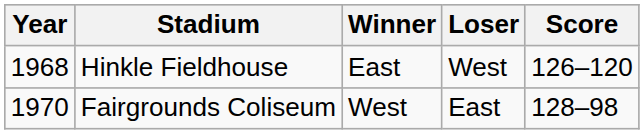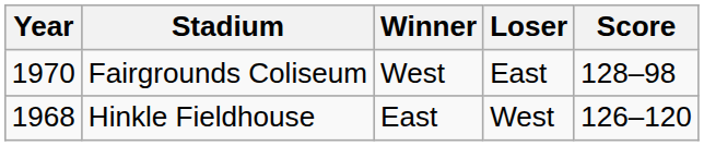rows swapped: Hinkle Fieldhouse <-> Fairgrounds Coliseum
